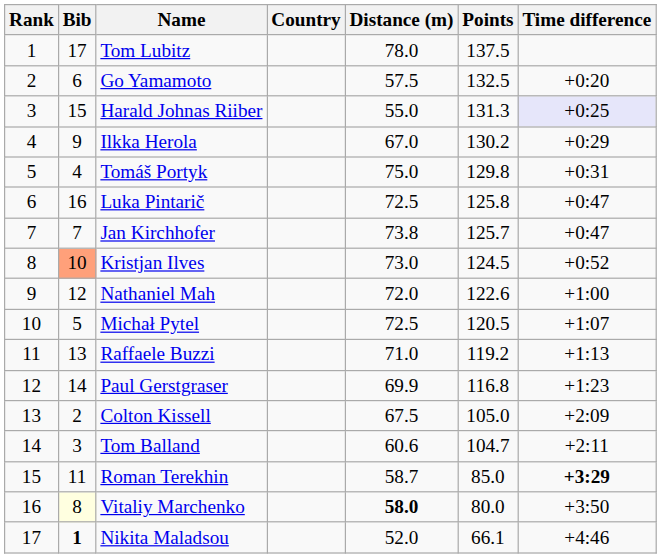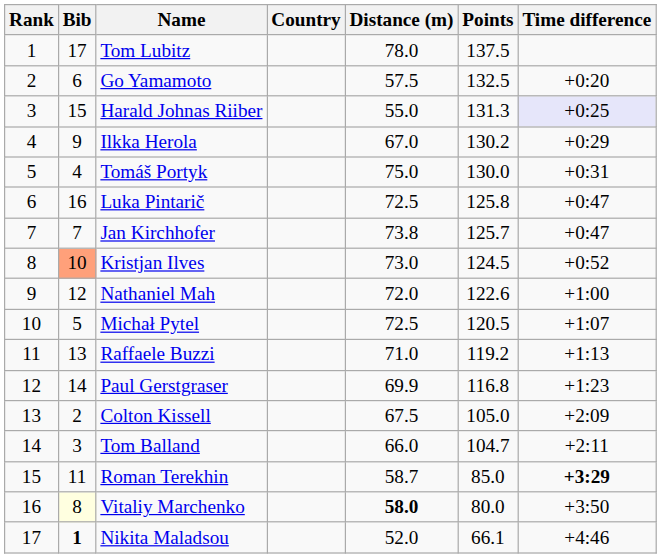Tomáš Portyk | Points: 129.8 -> 130.0
Tom Balland | Distance (m): 60.6 -> 66.0
